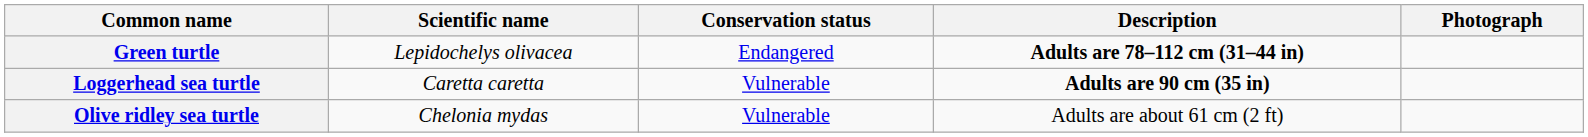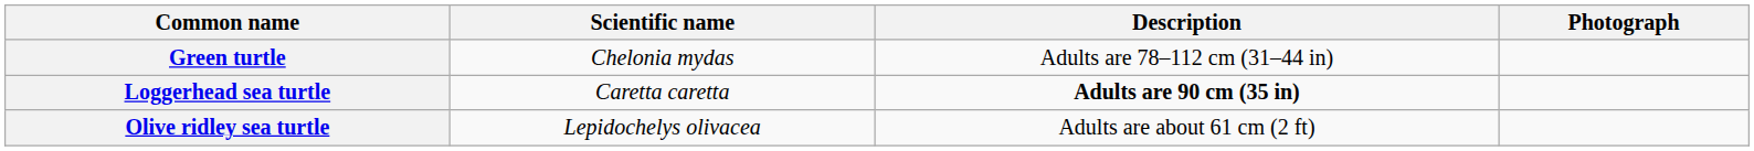- column: Conservation status | Endangered | Vulnerable | Vulnerable
Green turtle | Scientific name: Lepidochelys olivacea -> Chelonia mydas
Green turtle | Description: bold -> normal
Olive ridley sea turtle | Scientific name: Chelonia mydas -> Lepidochelys olivacea
